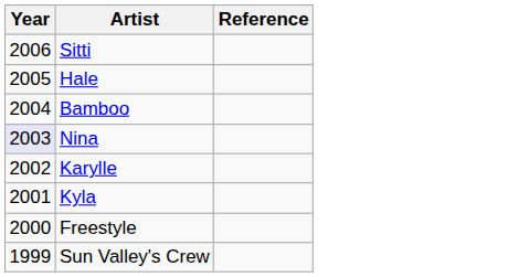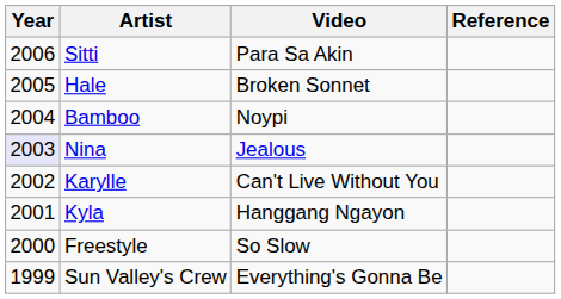+ column: Video | Para Sa Akin | Broken Sonnet | Noypi | Jealous | Can't Live Without You | Hanggang Ngayon | So Slow | Everything's Gonna Be
